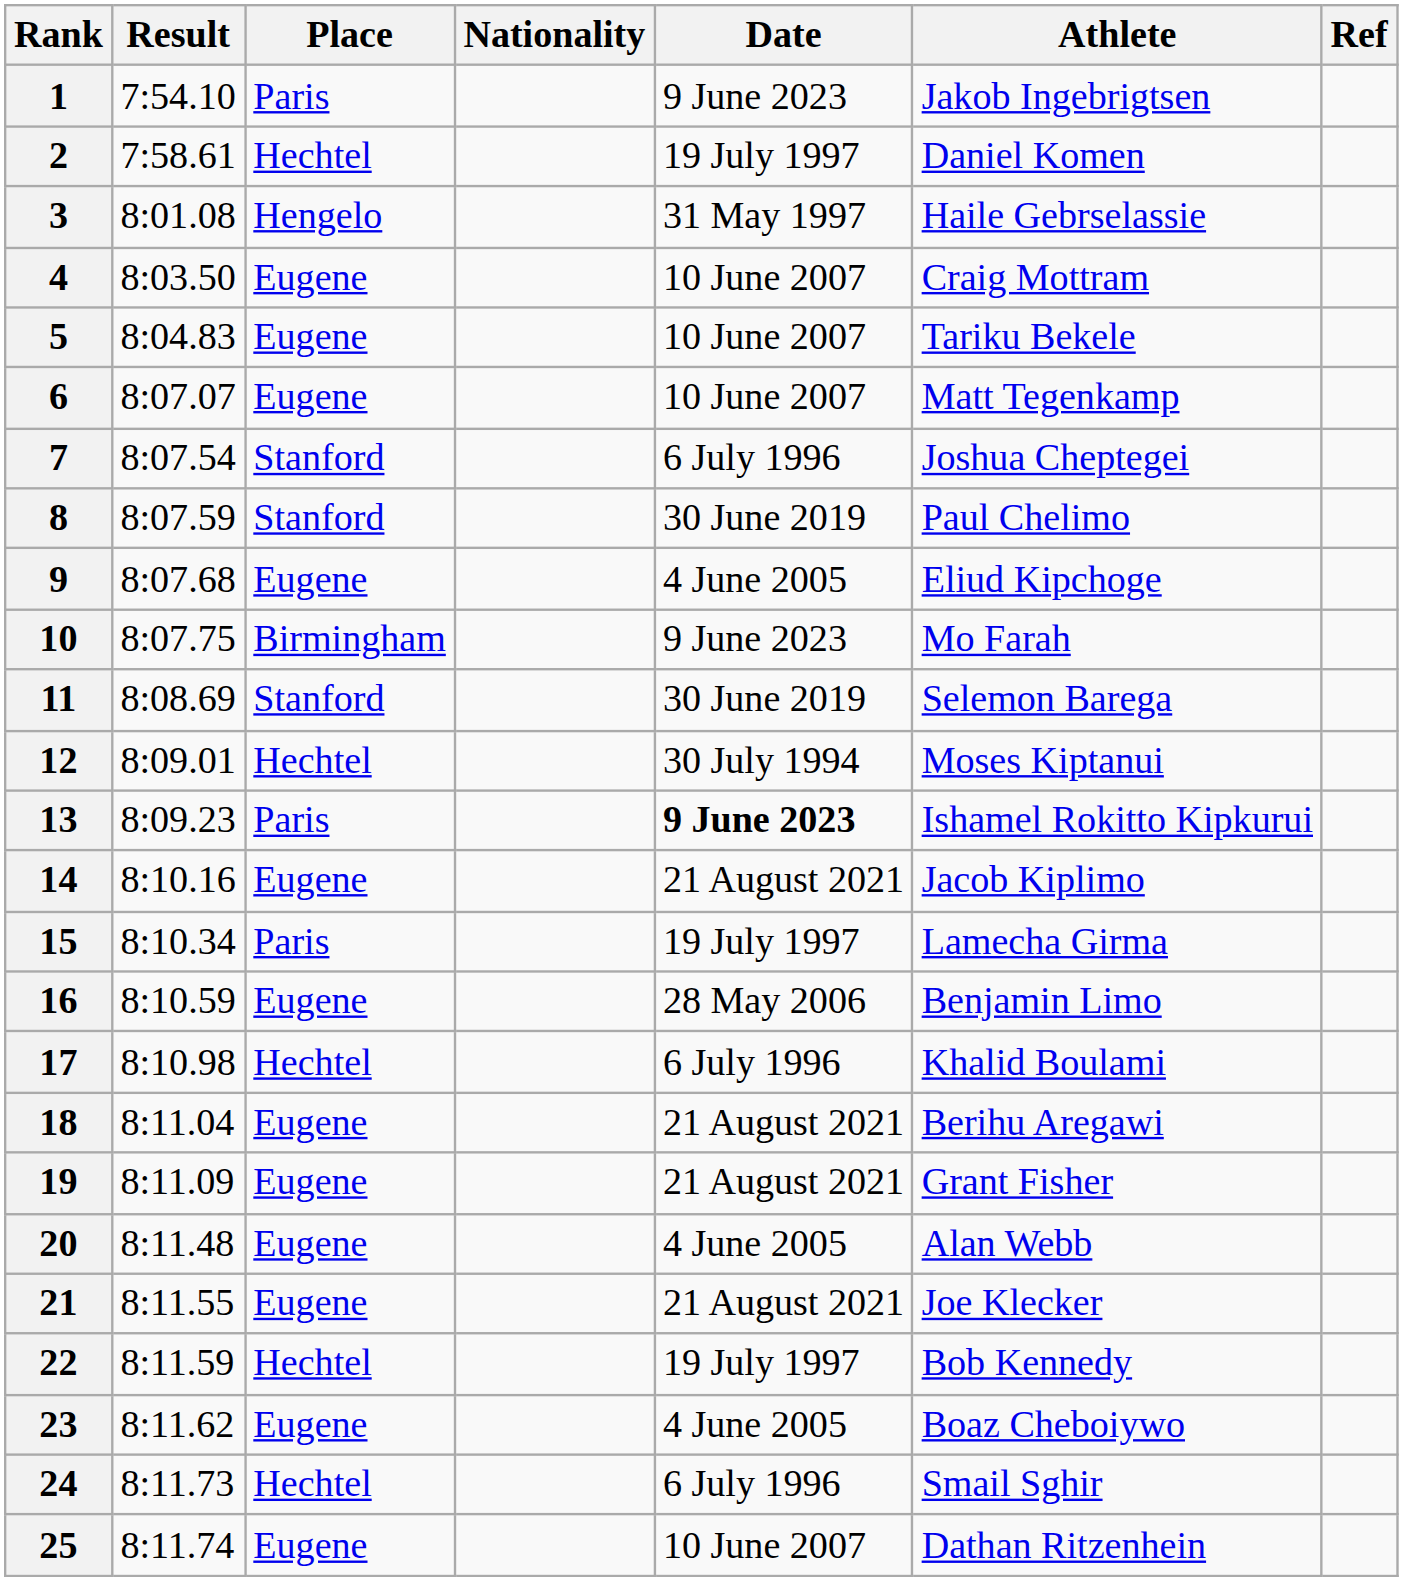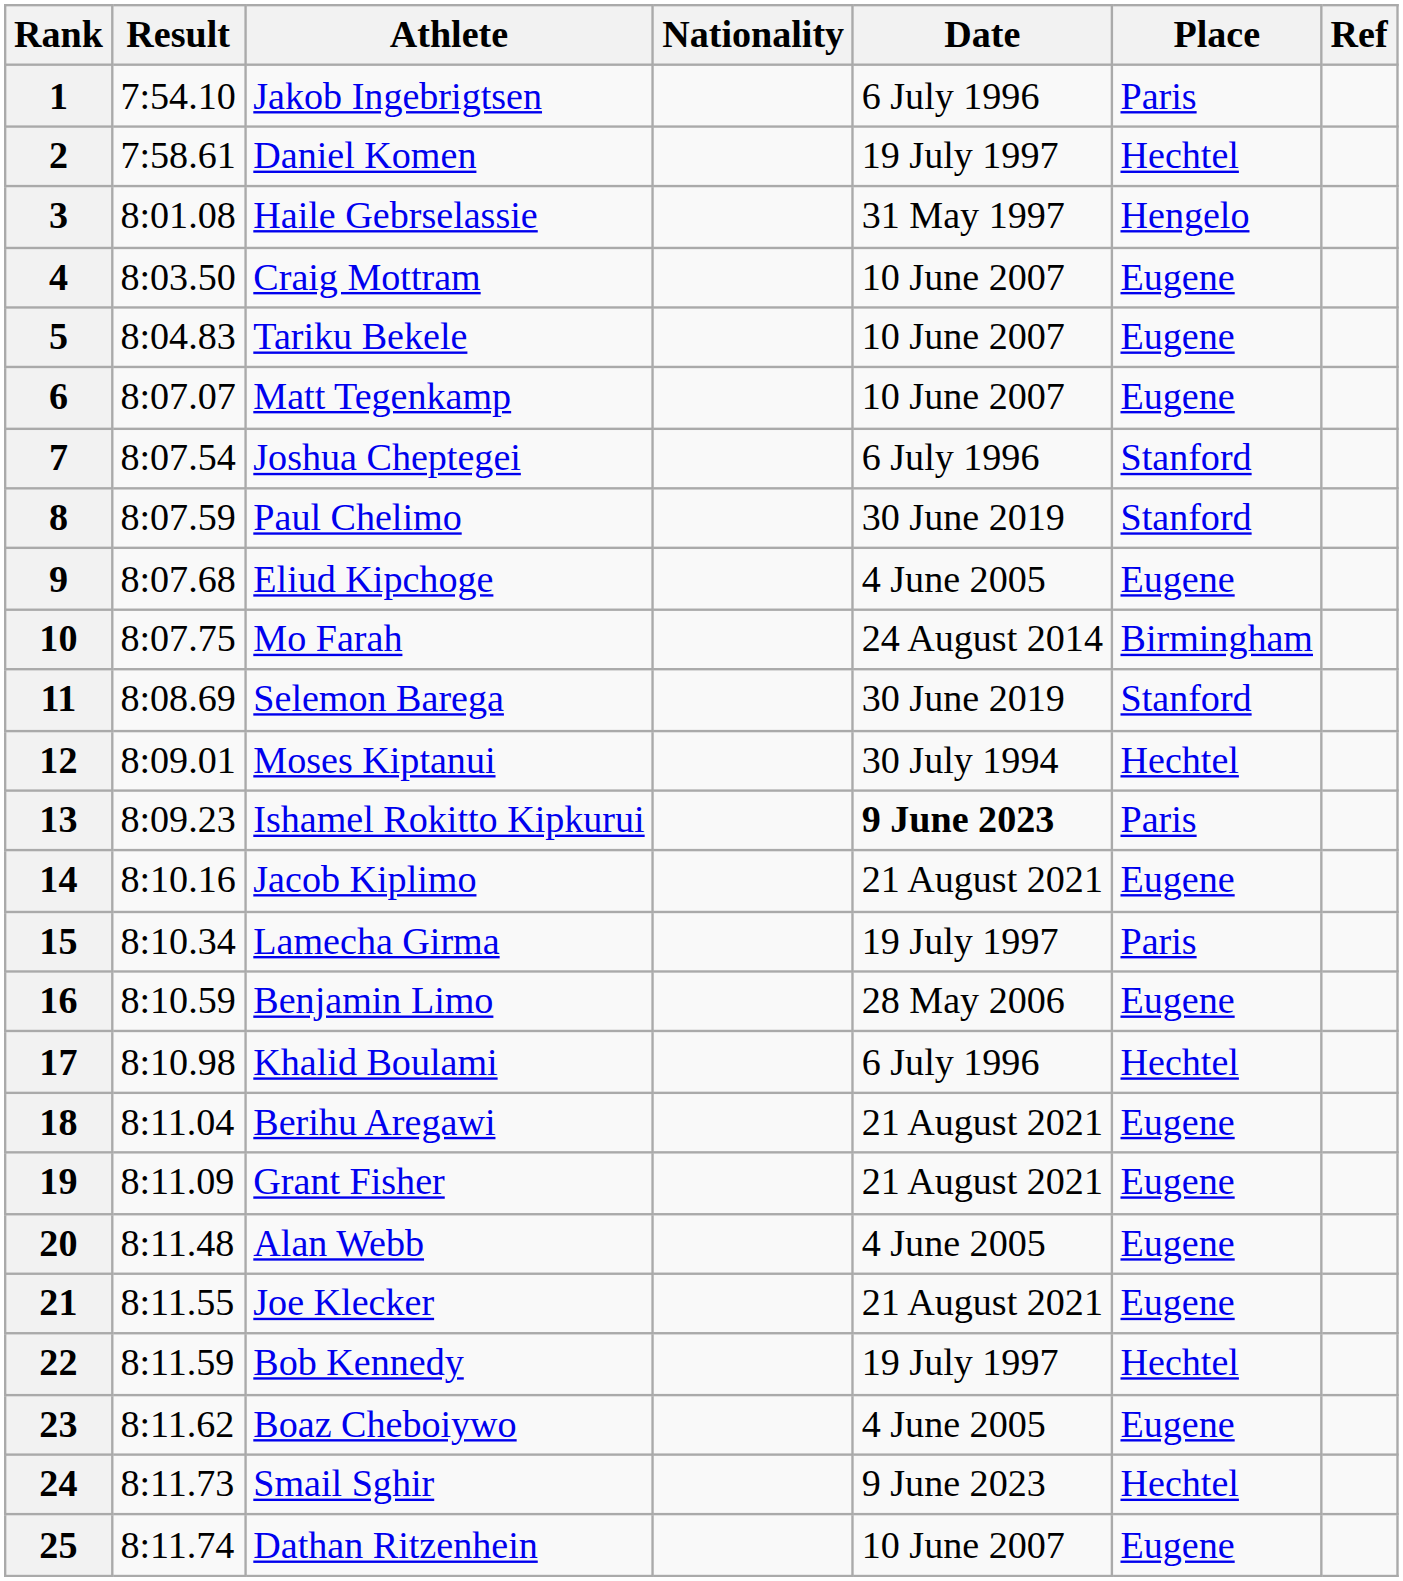columns swapped: Athlete <-> Place
1 | Date: 9 June 2023 -> 6 July 1996
10 | Date: 9 June 2023 -> 24 August 2014
24 | Date: 6 July 1996 -> 9 June 2023
